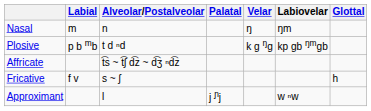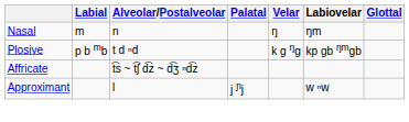- row: Fricative | f v | s ~ ʃ | h
